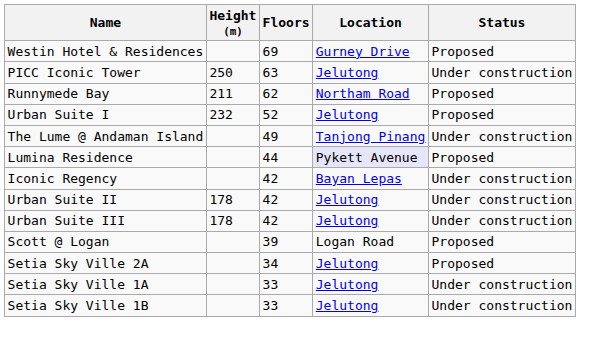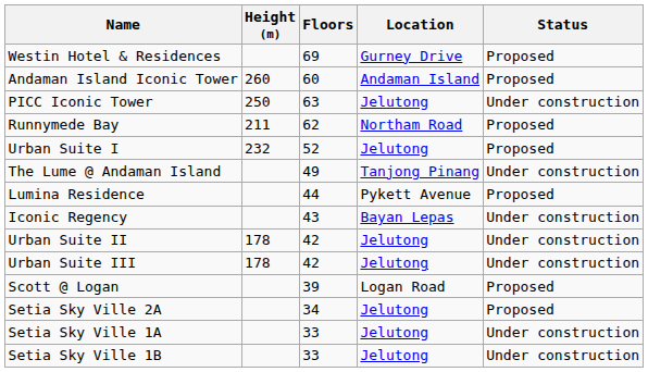+ row: Andaman Island Iconic Tower | 260 | 60 | Andaman Island | Proposed
Lumina Residence | Location: lavender background -> no background
Iconic Regency | Floors: 42 -> 43
